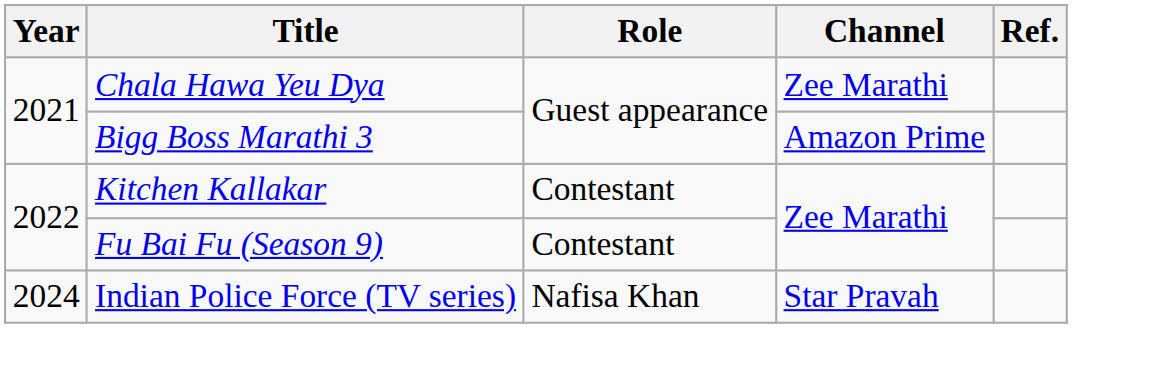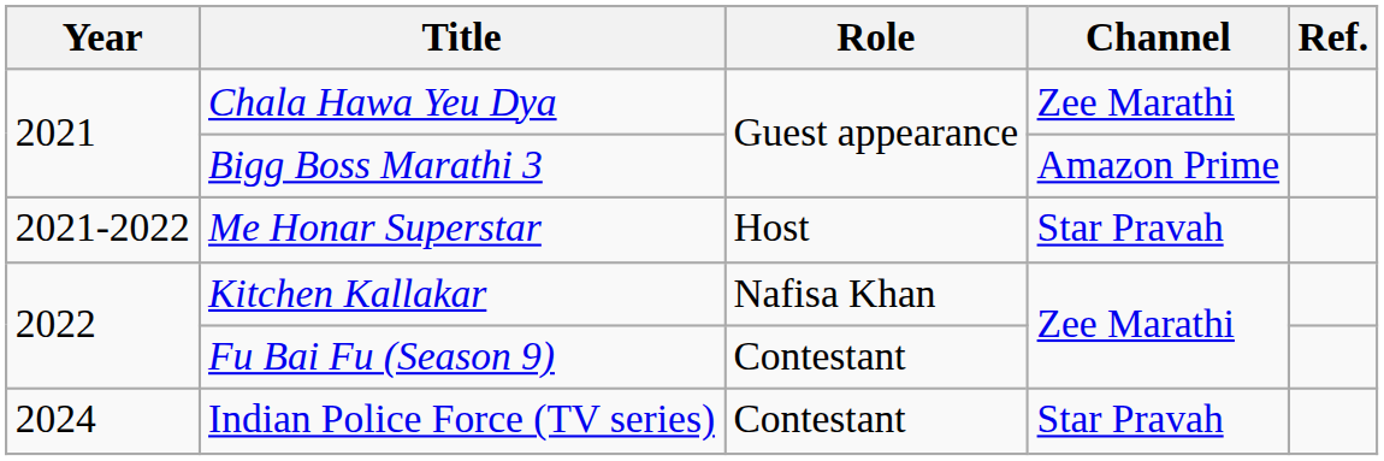+ row: 2021-2022 | Me Honar Superstar | Host | Star Pravah
Kitchen Kallakar | Role: Contestant -> Nafisa Khan
Indian Police Force (TV series) | Role: Nafisa Khan -> Contestant
